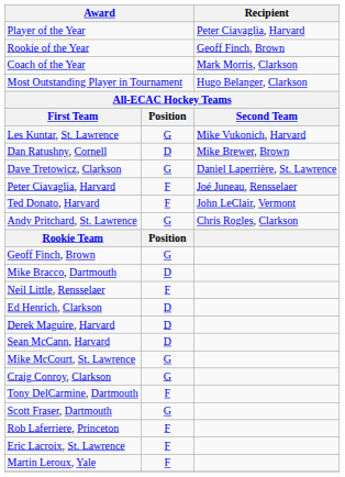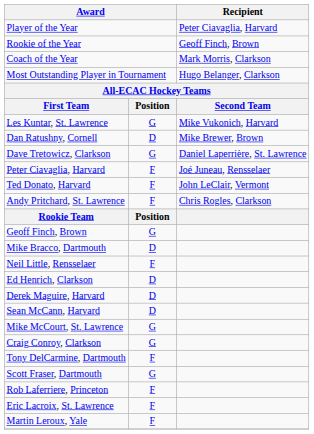Andy Pritchard, St. Lawrence | column 2: G -> F
